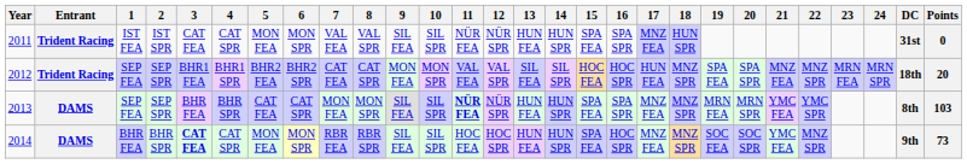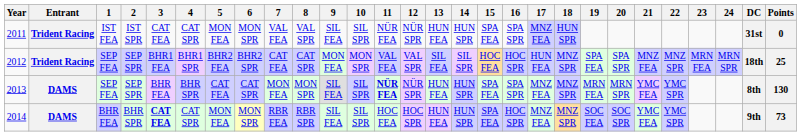2012 | Points: 20 -> 25
2013 | Points: 103 -> 130
2014 | 22: MNZ SPR -> YMC SPR
